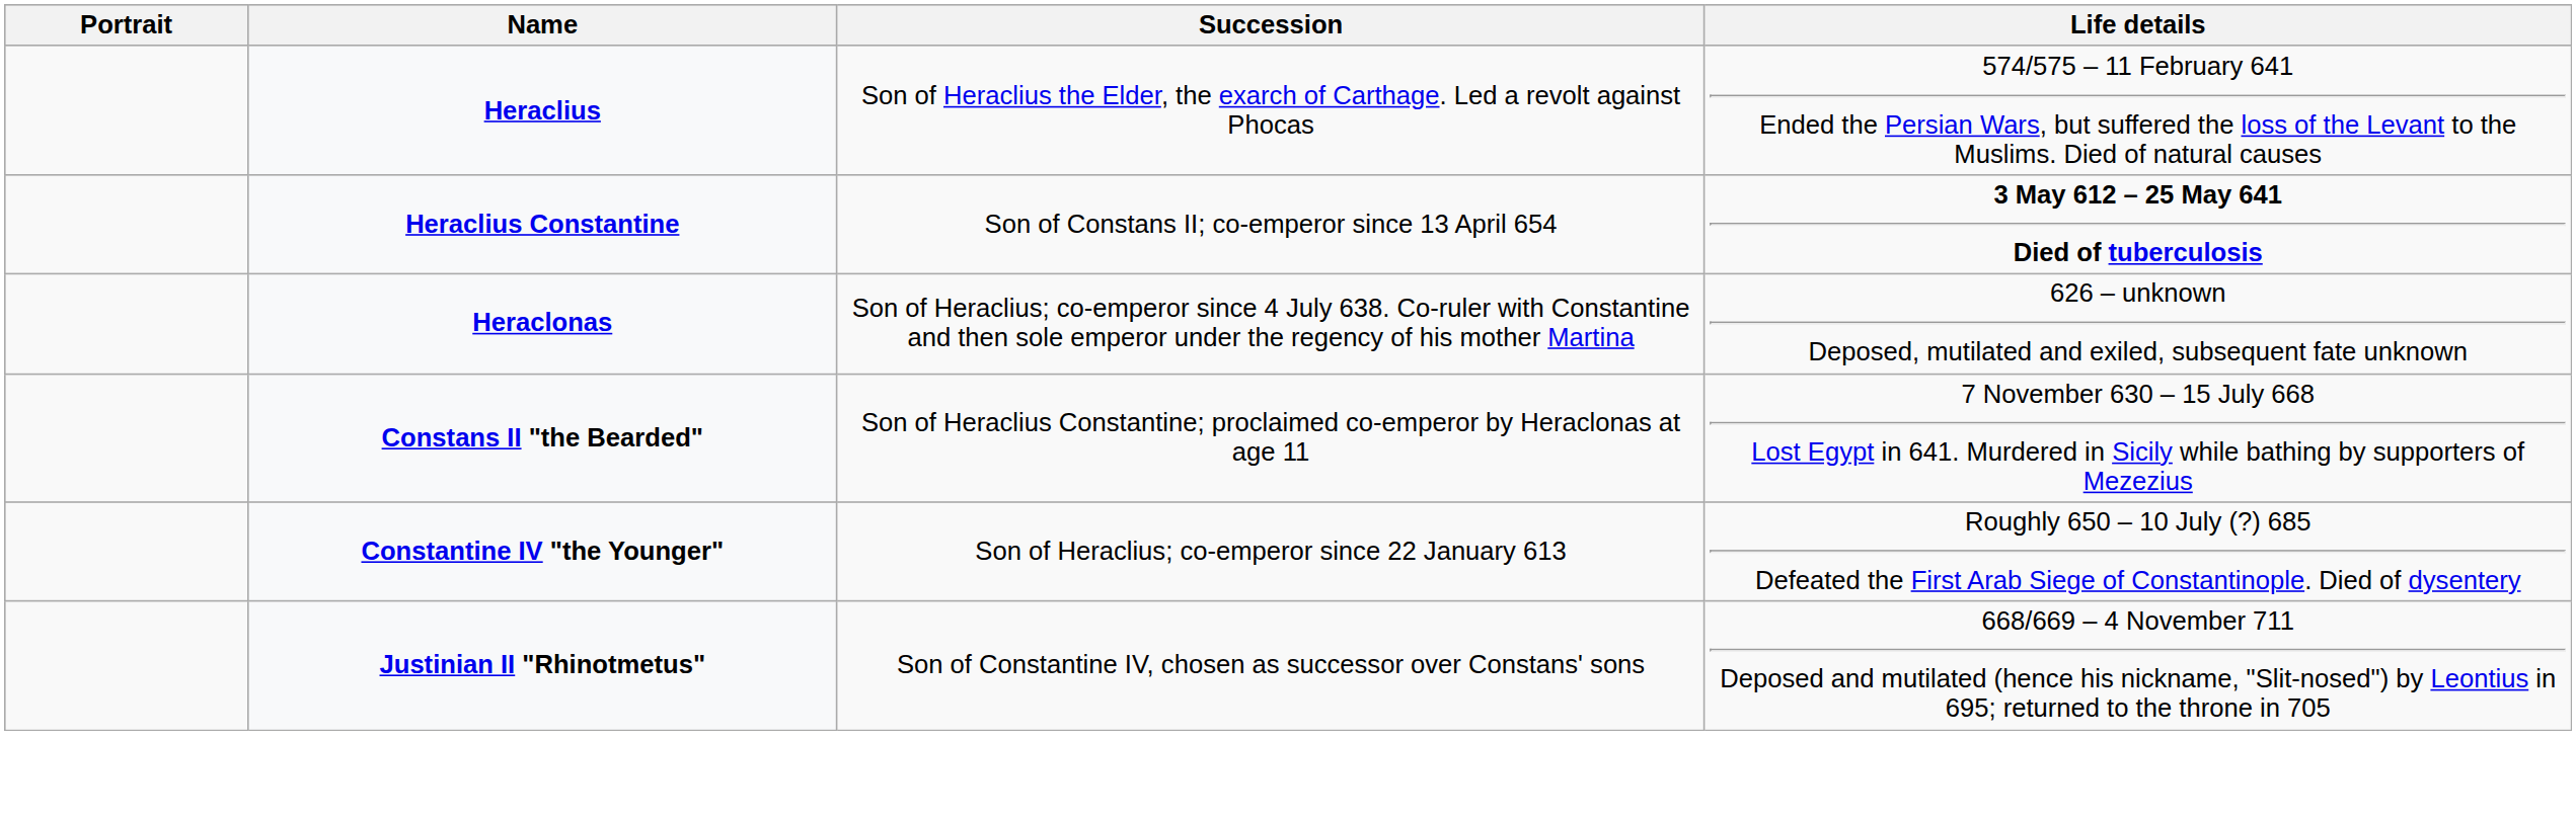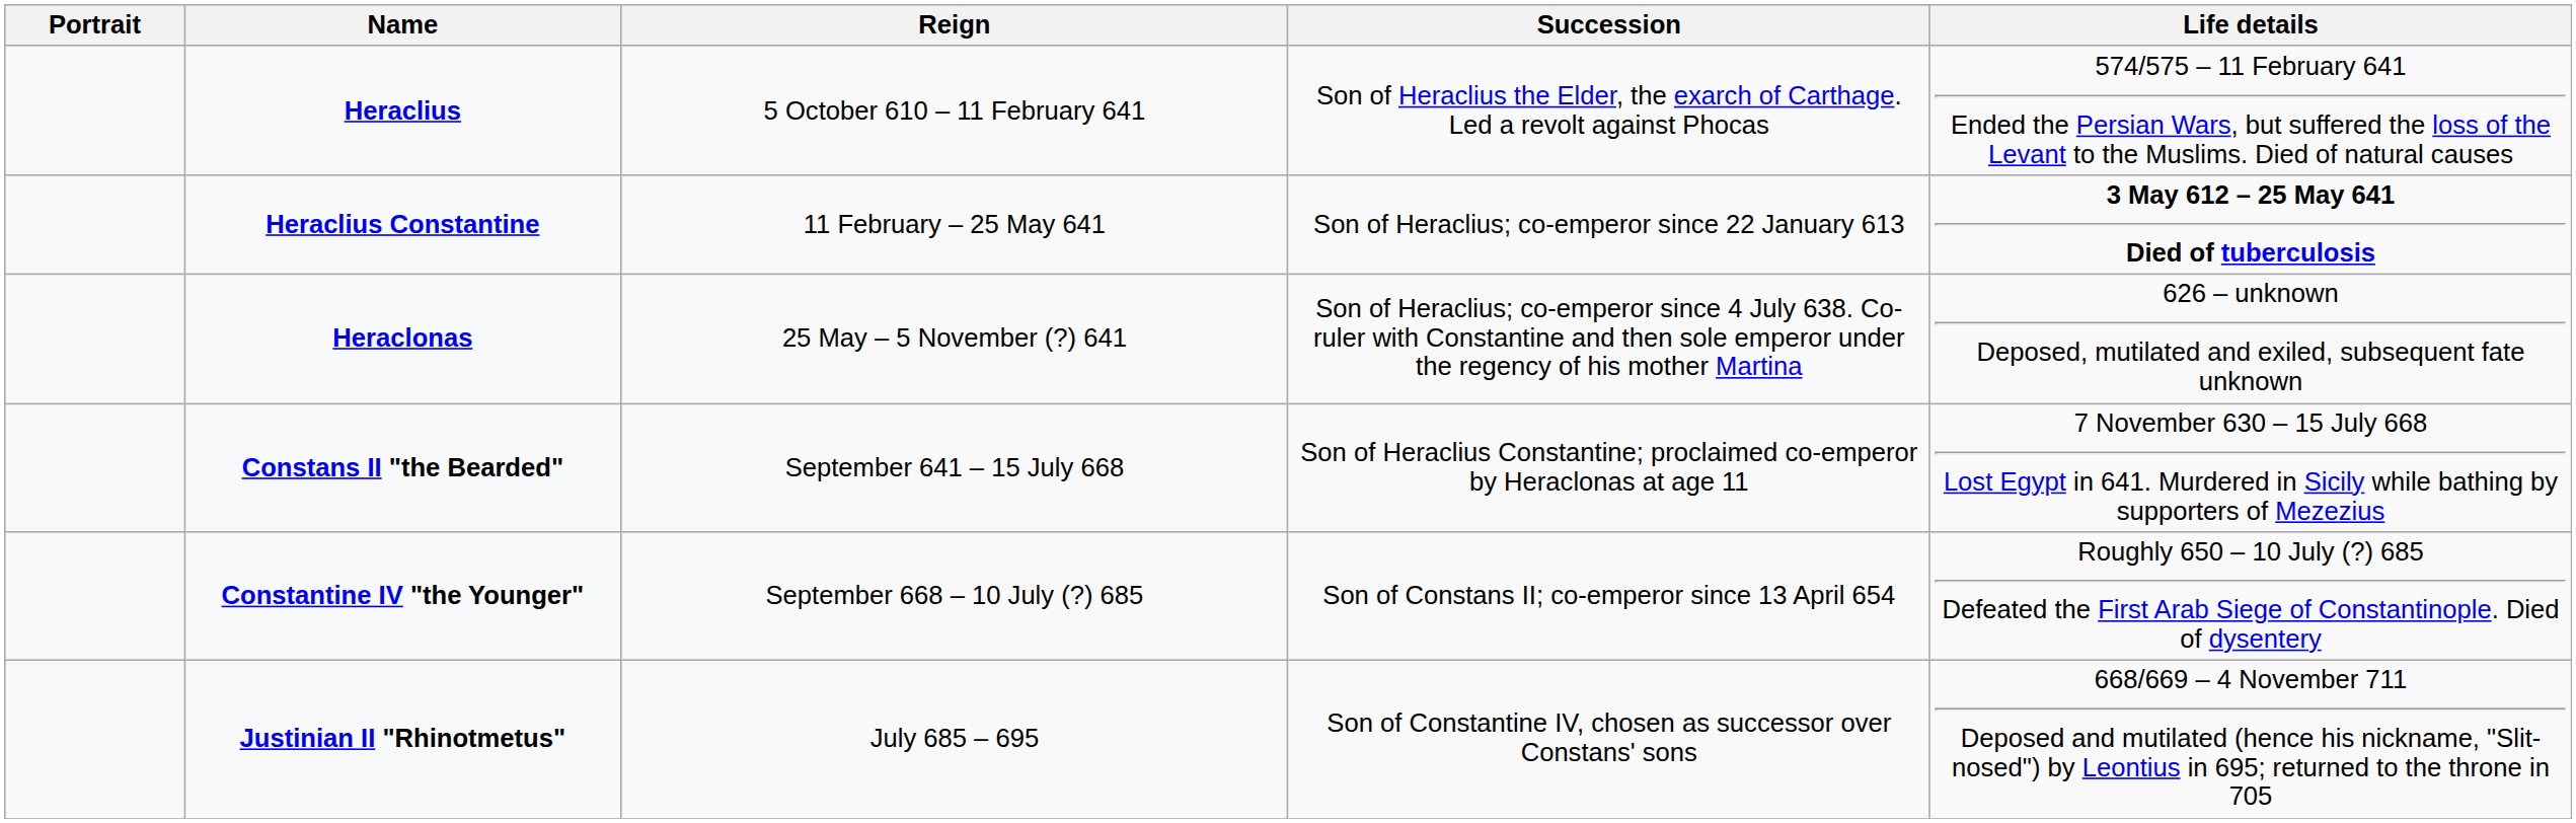+ column: Reign | 5 October 610 – 11 February 641 | 11 February – 25 May 641 | 25 May – 5 November (?) 641 | September 641 – 15 July 668 | September 668 – 10 July (?) 685 | July 685 – 695
Heraclius Constantine | Succession: Son of Constans II; co-emperor since 13 April 654 -> Son of Heraclius; co-emperor since 22 January 613
Constantine IV "the Younger" | Succession: Son of Heraclius; co-emperor since 22 January 613 -> Son of Constans II; co-emperor since 13 April 654
